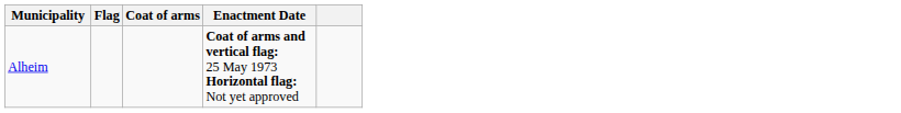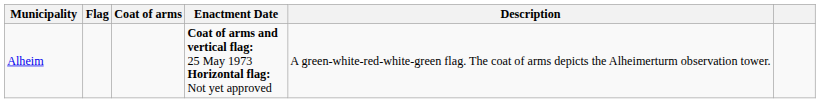+ column: Description | A green-white-red-white-green flag. The coat of arms depicts the Alheimerturm observation tower.
